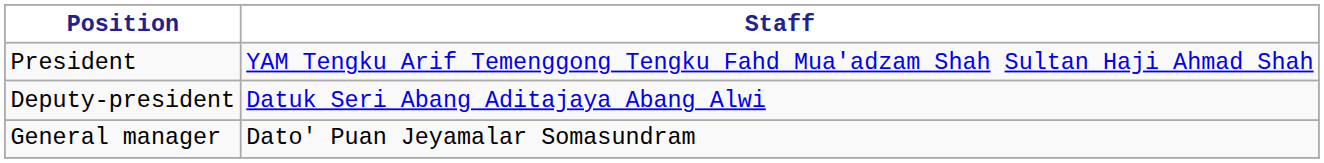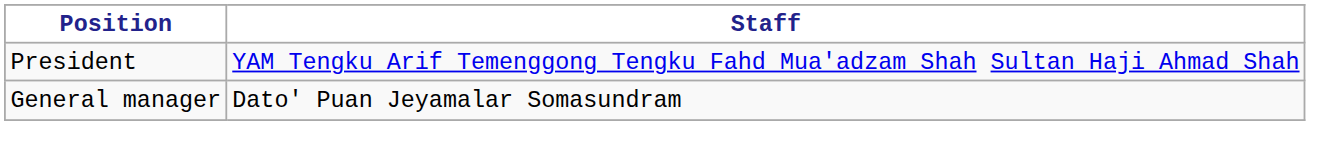- row: Deputy-president | Datuk Seri Abang Aditajaya Abang Alwi
